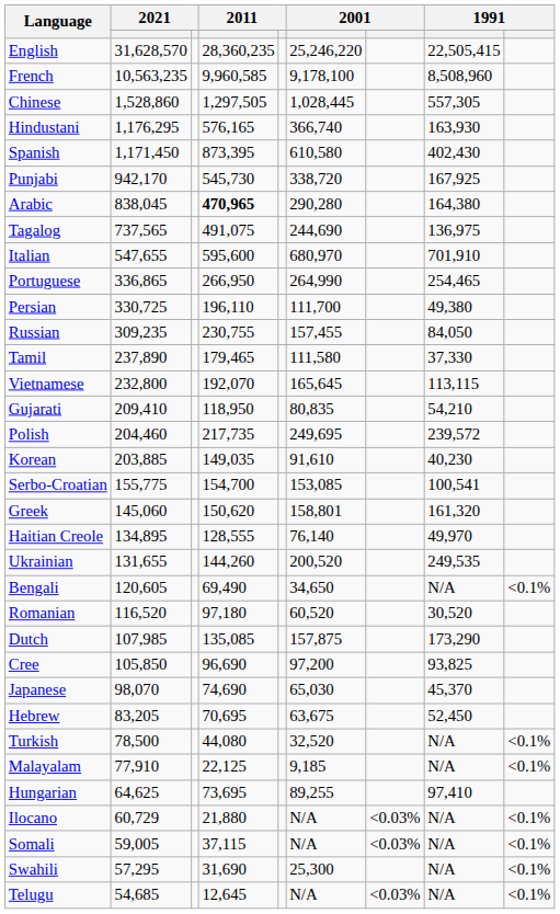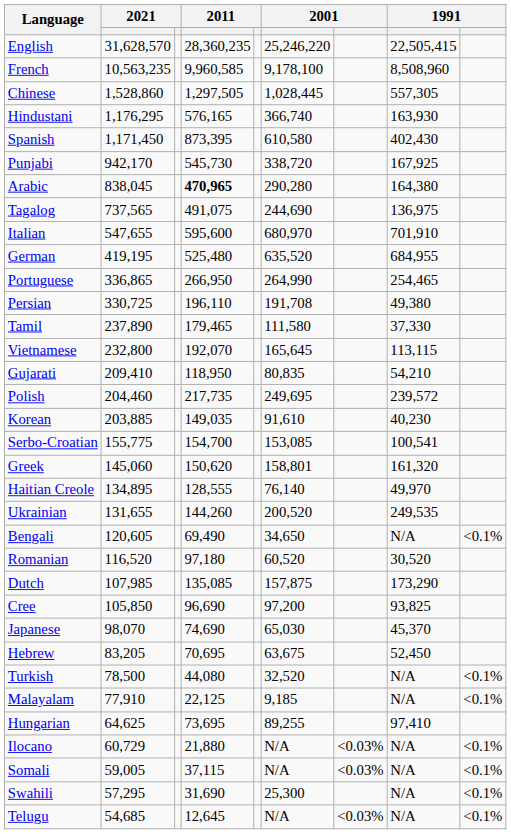+ row: German | 419,195 | 525,480 | 635,520 | 684,955
Persian | column 6: 111,700 -> 191,708
- row: Russian | 309,235 | 230,755 | 157,455 | 84,050
